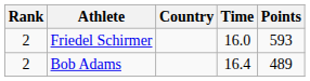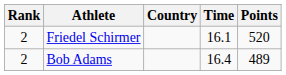Friedel Schirmer | Time: 16.0 -> 16.1
Friedel Schirmer | Points: 593 -> 520
